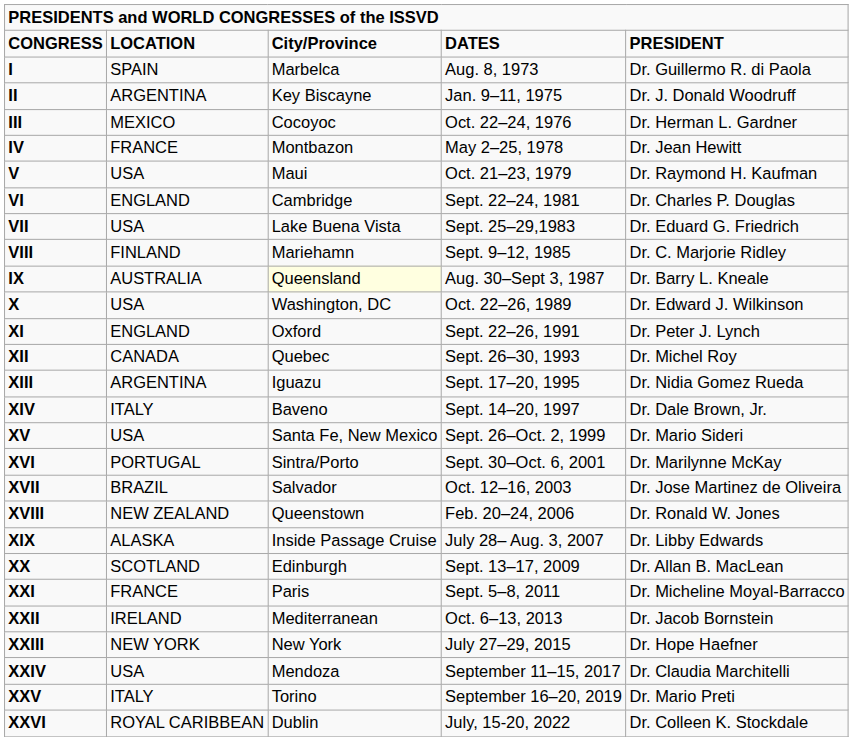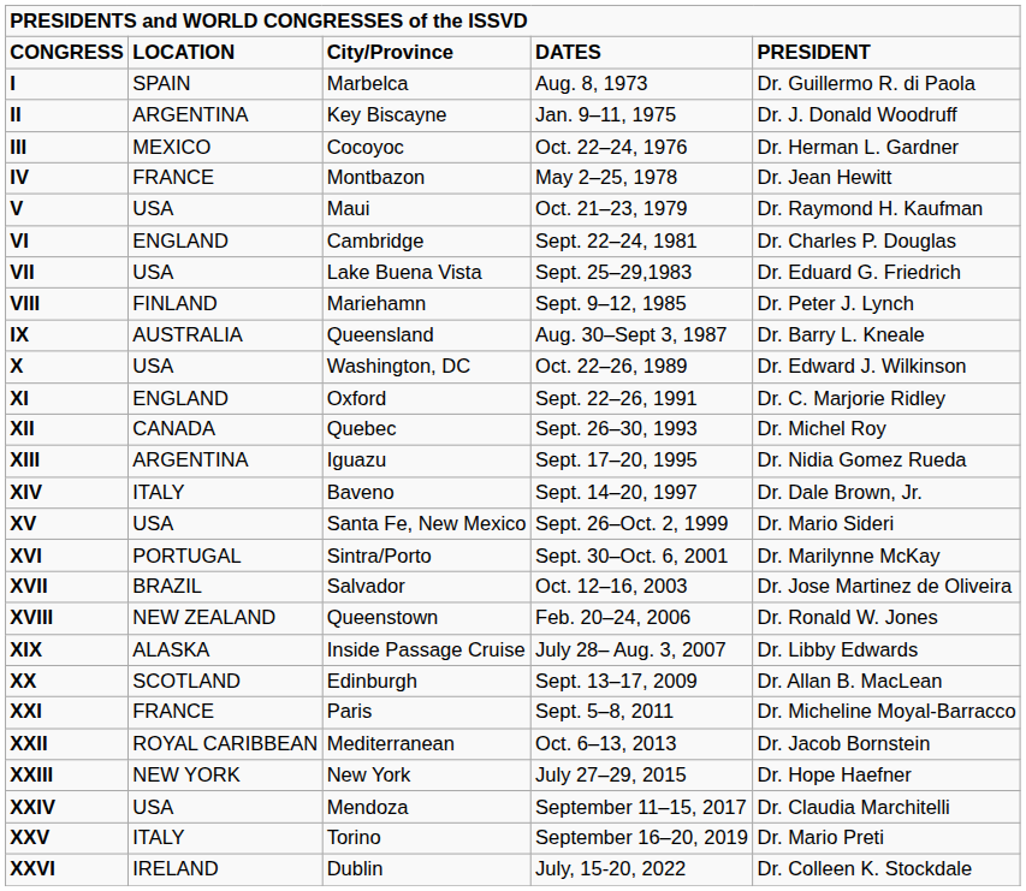VIII | column 5: Dr. C. Marjorie Ridley -> Dr. Peter J. Lynch
IX | column 3: lightyellow background -> no background
XI | column 5: Dr. Peter J. Lynch -> Dr. C. Marjorie Ridley
XXII | column 2: IRELAND -> ROYAL CARIBBEAN
XXVI | column 2: ROYAL CARIBBEAN -> IRELAND
